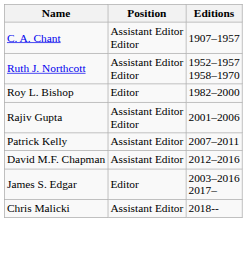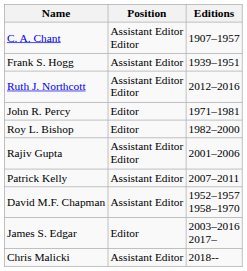+ row: Frank S. Hogg | Assistant Editor | 1939–1951
Ruth J. Northcott | Editions: 1952–1957 1958–1970 -> 2012–2016
+ row: John R. Percy | Editor | 1971–1981
David M.F. Chapman | Editions: 2012–2016 -> 1952–1957 1958–1970
